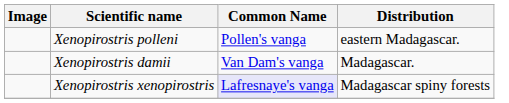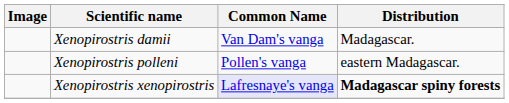rows swapped: Xenopirostris damii <-> Xenopirostris polleni
Xenopirostris xenopirostris | Distribution: normal -> bold
